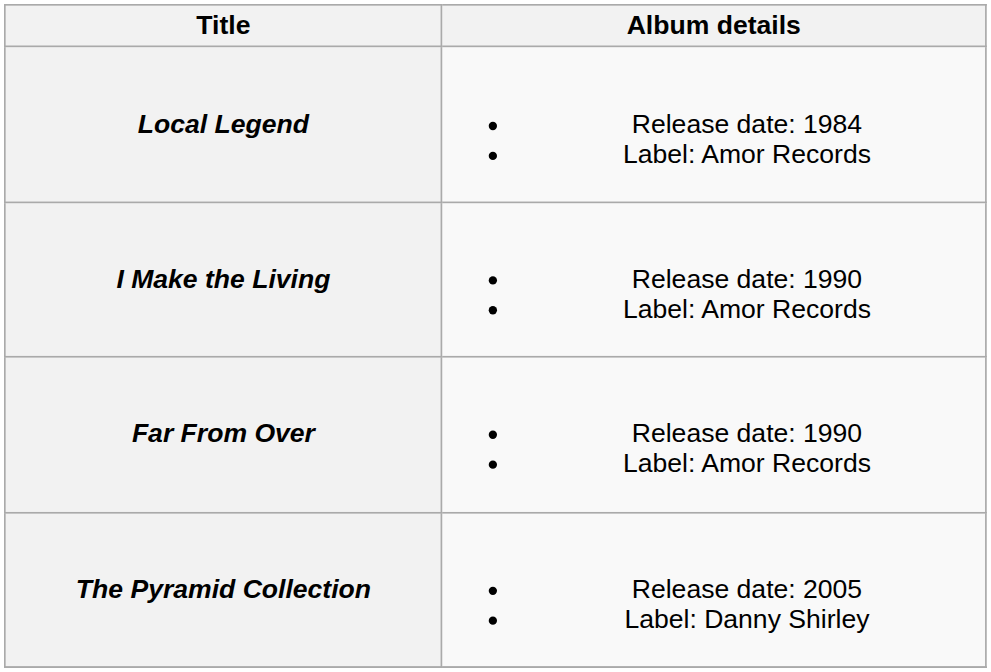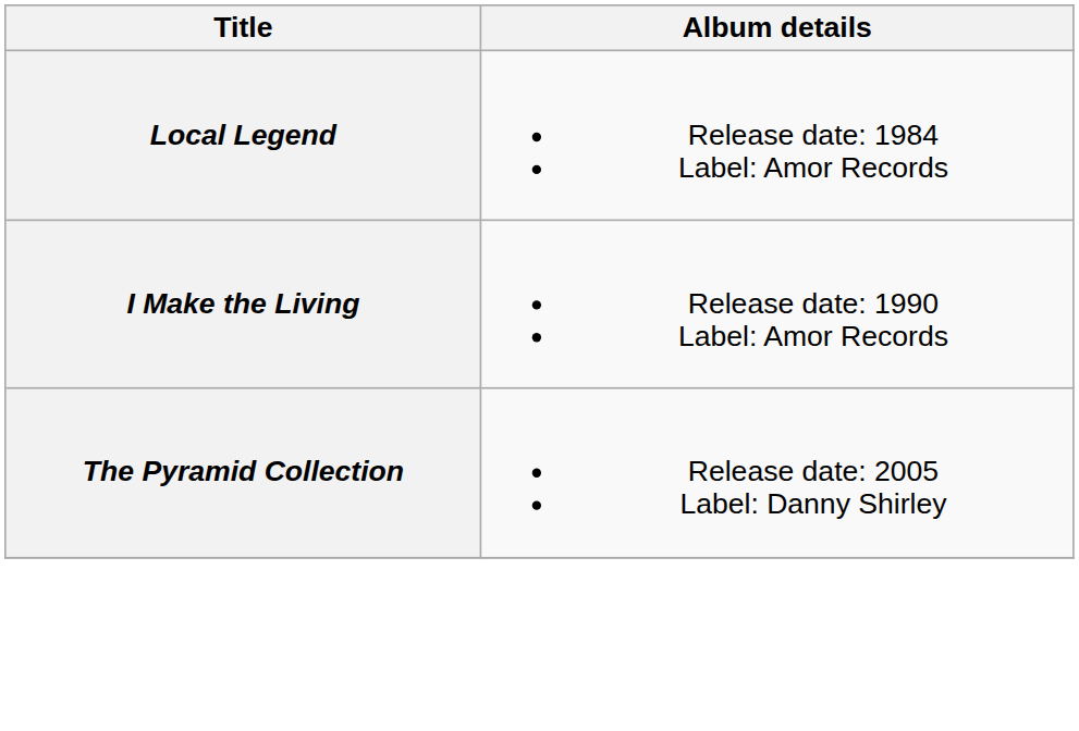- row: Far From Over | Release date: 1990 Label: Amor Records
